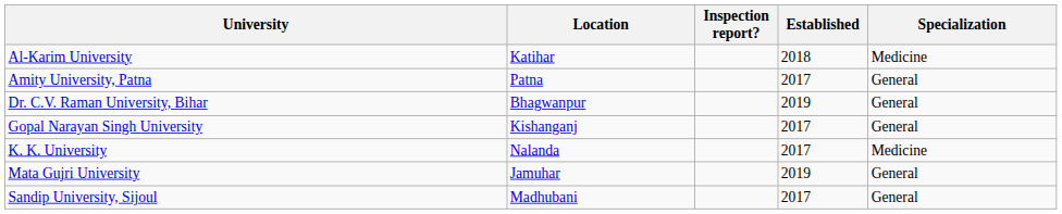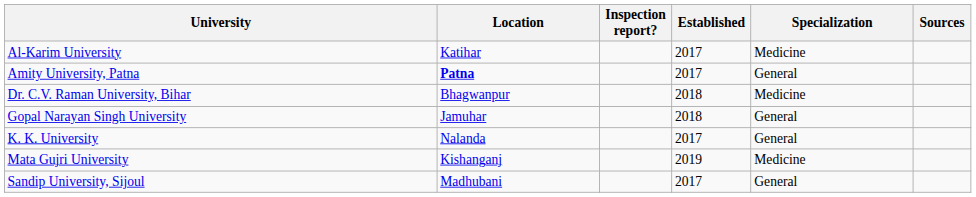+ column: Sources
Al-Karim University | Established: 2018 -> 2017
Amity University, Patna | Location: normal -> bold
Dr. C.V. Raman University, Bihar | Established: 2019 -> 2018
Dr. C.V. Raman University, Bihar | Specialization: General -> Medicine
Gopal Narayan Singh University | Location: Kishanganj -> Jamuhar
Gopal Narayan Singh University | Established: 2017 -> 2018
K. K. University | Specialization: Medicine -> General
Mata Gujri University | Location: Jamuhar -> Kishanganj
Mata Gujri University | Specialization: General -> Medicine
